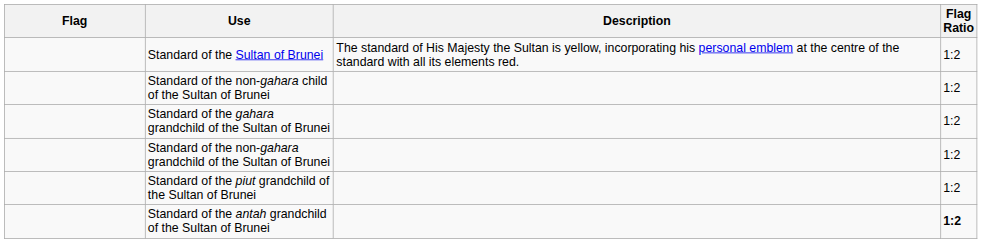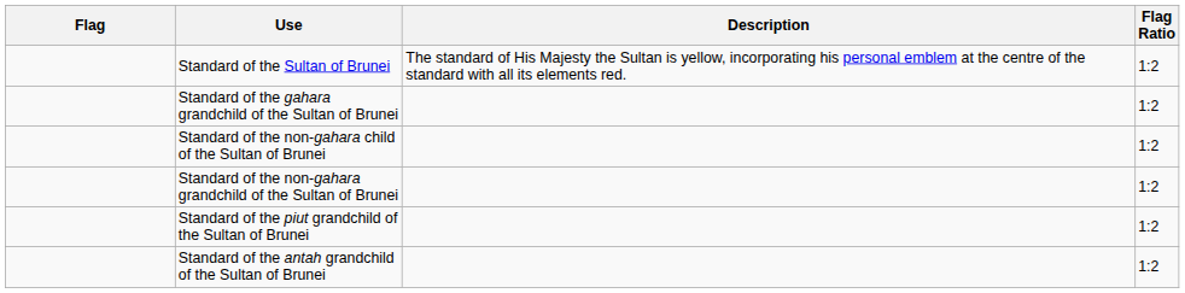rows swapped: Standard of the non-gahara child of the Sultan of Brunei <-> Standard of the gahara grandchild of the Sultan of Brunei
Standard of the antah grandchild of the Sultan of Brunei | Flag Ratio: bold -> normal
